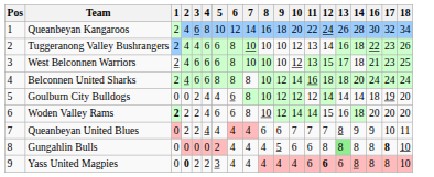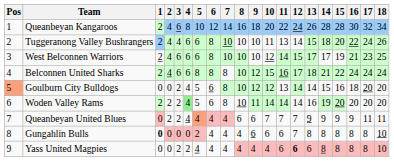+ column: 15 | 28 | 20 | 19 | 22 | 16 | 20 | 9 | 8 | 8
Tuggeranong Valley Bushrangers | 10: 12 -> 11
Tuggeranong Valley Bushrangers | 13: 16 -> 15
Tuggeranong Valley Bushrangers | 17: 23 -> 24
West Belconnen Warriors | 11: 13 -> 14
West Belconnen Warriors | 14: 18 -> 17
Belconnen United Sharks | 10: 14 -> 15
Belconnen United Sharks | 12: 18 -> 17
Belconnen United Sharks | 14: 20 -> 21
Goulburn City Bulldogs | Pos: no background -> lightsalmon background
Goulburn City Bulldogs | 5: 4 -> 5
Goulburn City Bulldogs | 11: 12 -> 13
Goulburn City Bulldogs | 14: 14 -> 15
Goulburn City Bulldogs | 17: 19 -> 20
Woden Valley Rams | 1: bold -> normal
Woden Valley Rams | 4: no background -> lightgreen background
Woden Valley Rams | 5: 6 -> 5
Woden Valley Rams | 9: 12 -> 11
Woden Valley Rams | 12: 15 -> 14
Woden Valley Rams | 14: 18 -> 19
Queanbeyan United Blues | 5: no background -> lightsalmon background
Queanbeyan United Blues | 13: 8 -> 9
Queanbeyan United Blues | 17: 10 -> 11
Gungahlin Bulls | 1: normal -> bold
Gungahlin Bulls | 9: 5 -> 6
Gungahlin Bulls | 12: 8 -> 7
Gungahlin Bulls | 13: lightgreen background -> no background
Gungahlin Bulls | 17: bold -> normal
Yass United Magpies | 2: bold -> normal
Yass United Magpies | 5: 3 -> 4
